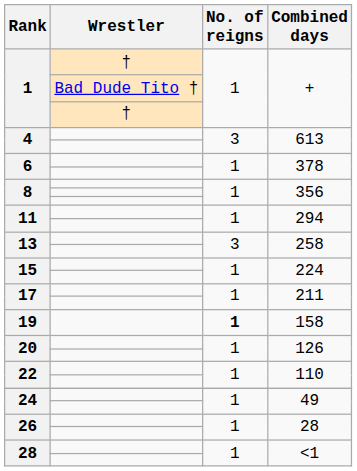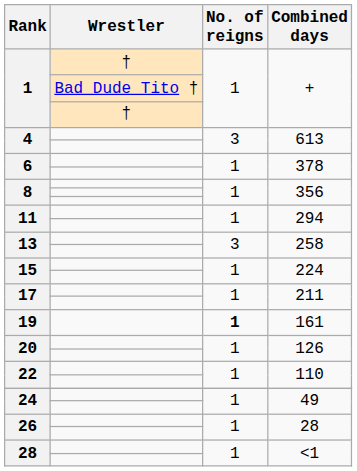19 | Combined days: 158 -> 161
